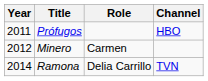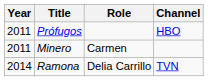Minero | Year: 2012 -> 2011
